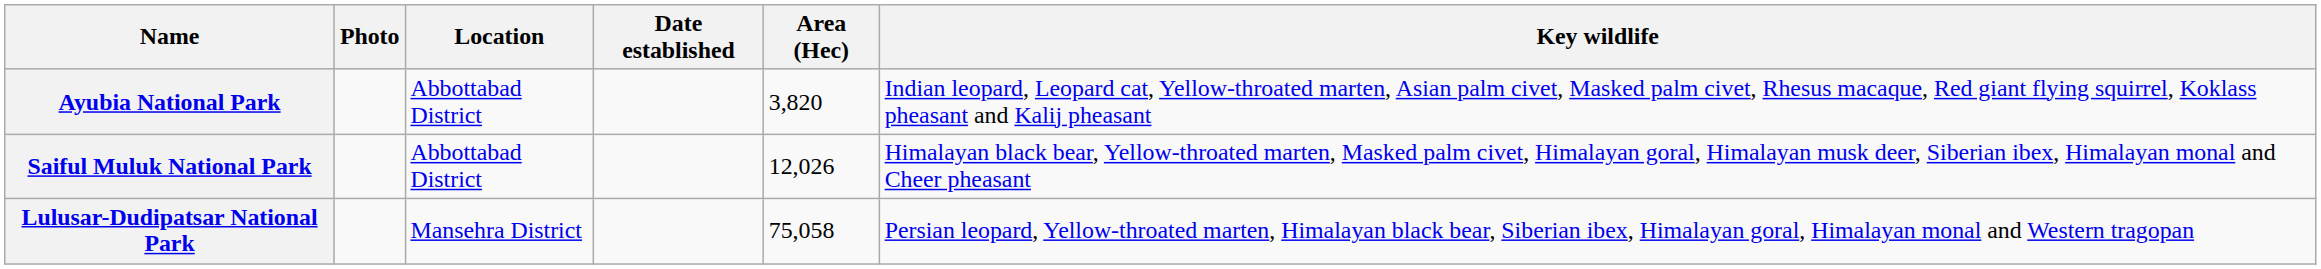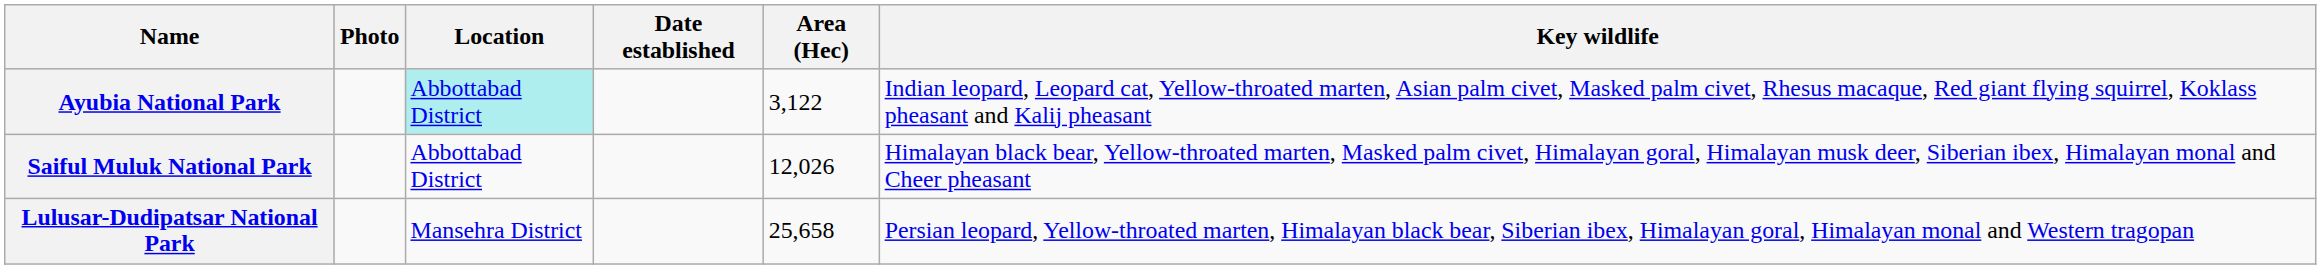Ayubia National Park | Location: no background -> paleturquoise background
Ayubia National Park | Area (Hec): 3,820 -> 3,122
Lulusar-Dudipatsar National Park | Area (Hec): 75,058 -> 25,658
